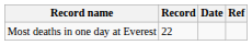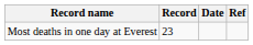Most deaths in one day at Everest | Record: 22 -> 23
